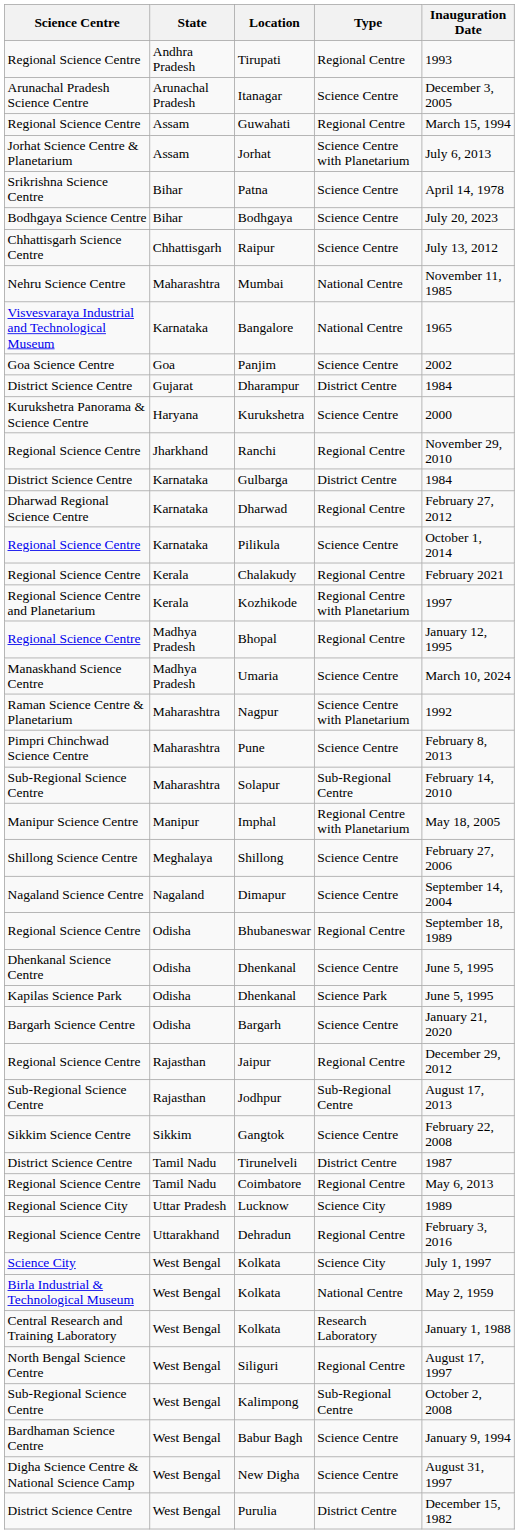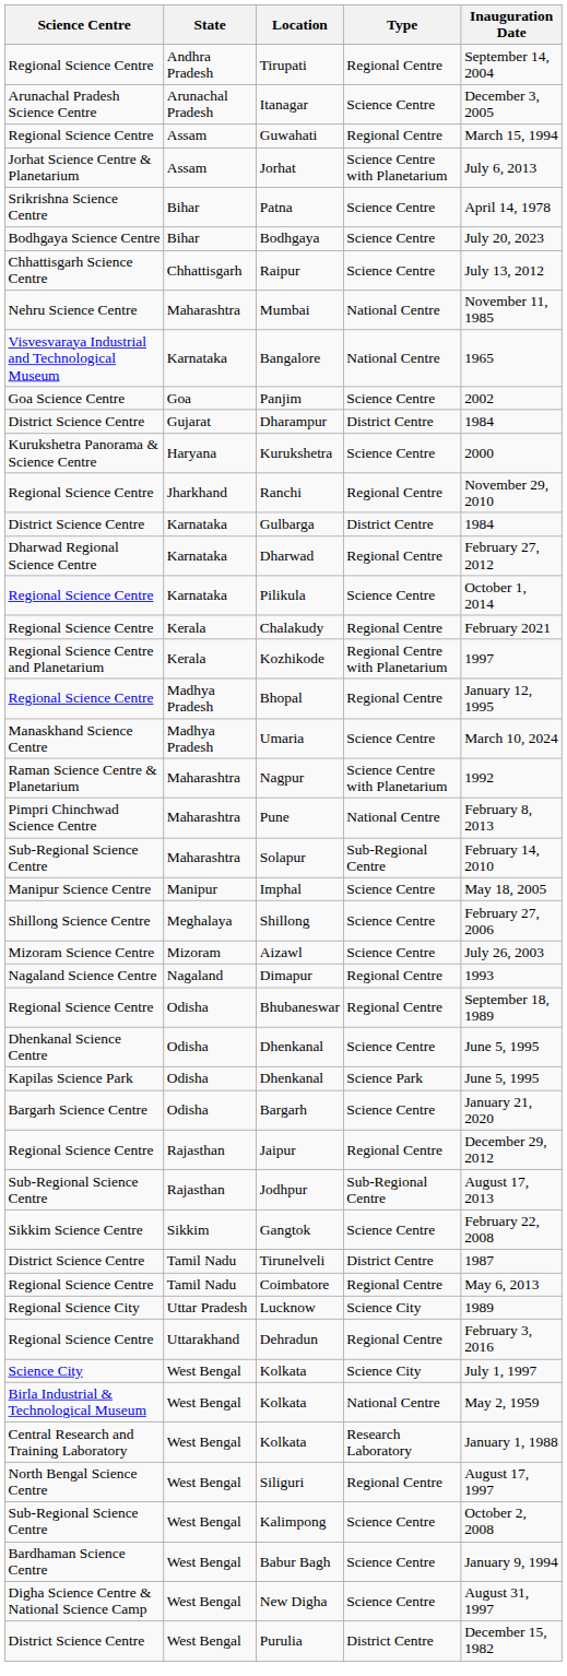Tirupati | Inauguration Date: 1993 -> September 14, 2004
Pune | Type: Science Centre -> National Centre
Imphal | Type: Regional Centre with Planetarium -> Science Centre
+ row: Mizoram Science Centre | Mizoram | Aizawl | Science Centre | July 26, 2003
Dimapur | Type: Science Centre -> Regional Centre
Dimapur | Inauguration Date: September 14, 2004 -> 1993
Kalimpong | Type: Sub-Regional Centre -> Science Centre
